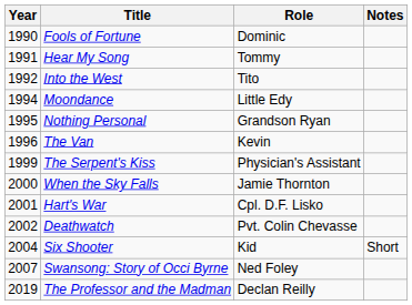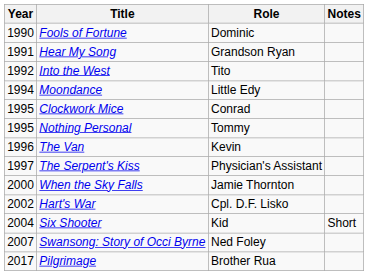Hear My Song | Role: Tommy -> Grandson Ryan
+ row: 1995 | Clockwork Mice | Conrad
Nothing Personal | Role: Grandson Ryan -> Tommy
The Serpent's Kiss | Year: 1999 -> 1997
Hart's War | Year: 2001 -> 2002
- row: 2002 | Deathwatch | Pvt. Colin Chevasse
+ row: 2017 | Pilgrimage | Brother Rua
- row: 2019 | The Professor and the Madman | Declan Reilly
